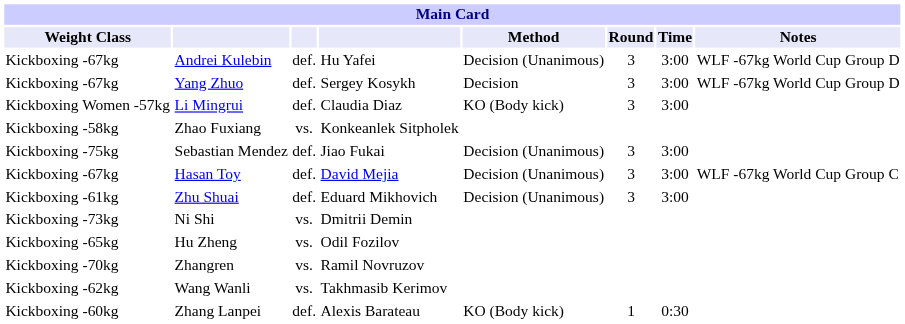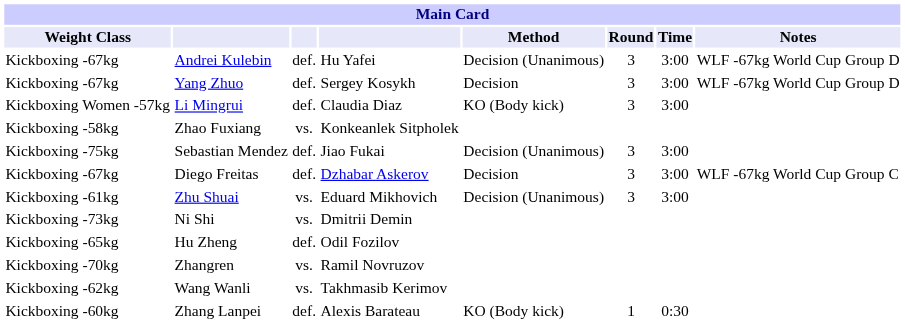- row: Kickboxing -67kg | Hasan Toy | def. | David Mejia | Decision (Unanimous) | 3 | 3:00 | WLF -67kg World Cup Group C
+ row: Kickboxing -67kg | Diego Freitas | def. | Dzhabar Askerov | Decision | 3 | 3:00 | WLF -67kg World Cup Group C
Zhu Shuai | column 3: def. -> vs.
Hu Zheng | column 3: vs. -> def.
